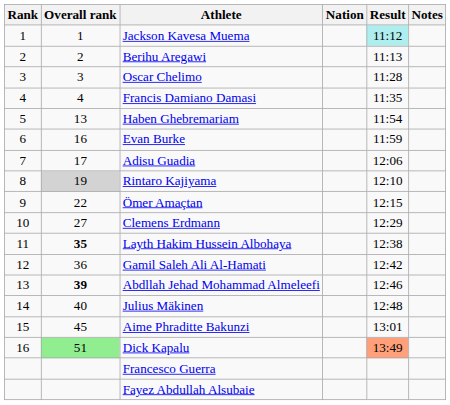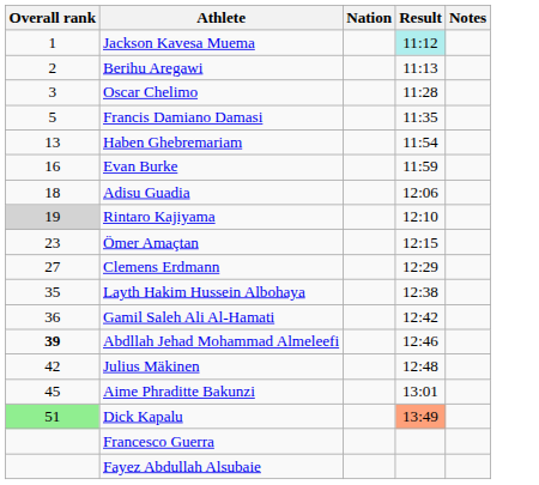- column: Rank | 1 | 2 | 3 | 4 | 5 | 6 | 7 | 8 | 9 | 10 | 11 | 12 | 13 | 14 | 15 | 16
Francis Damiano Damasi | Overall rank: 4 -> 5
Adisu Guadia | Overall rank: 17 -> 18
Ömer Amaçtan | Overall rank: 22 -> 23
Layth Hakim Hussein Albohaya | Overall rank: bold -> normal
Julius Mäkinen | Overall rank: 40 -> 42
